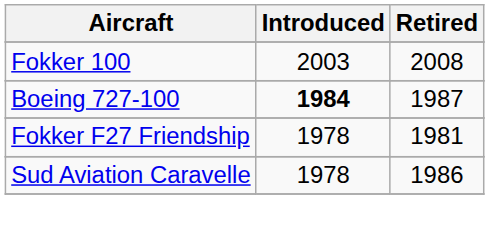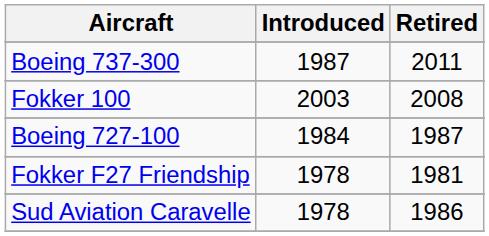+ row: Boeing 737-300 | 1987 | 2011
Boeing 727-100 | Introduced: bold -> normal
